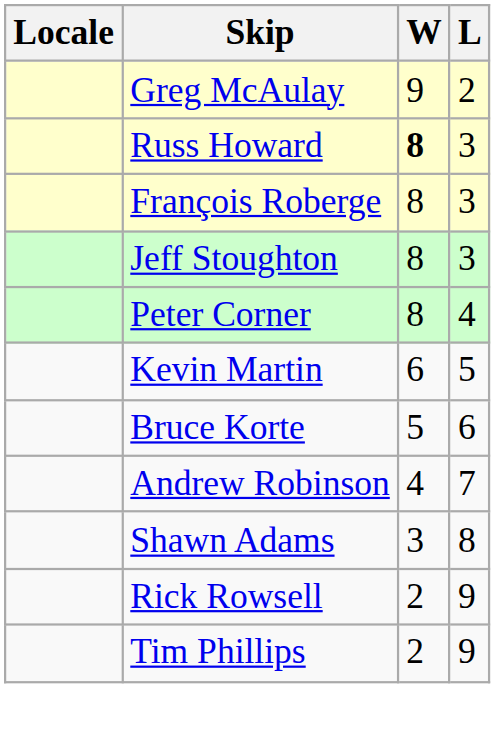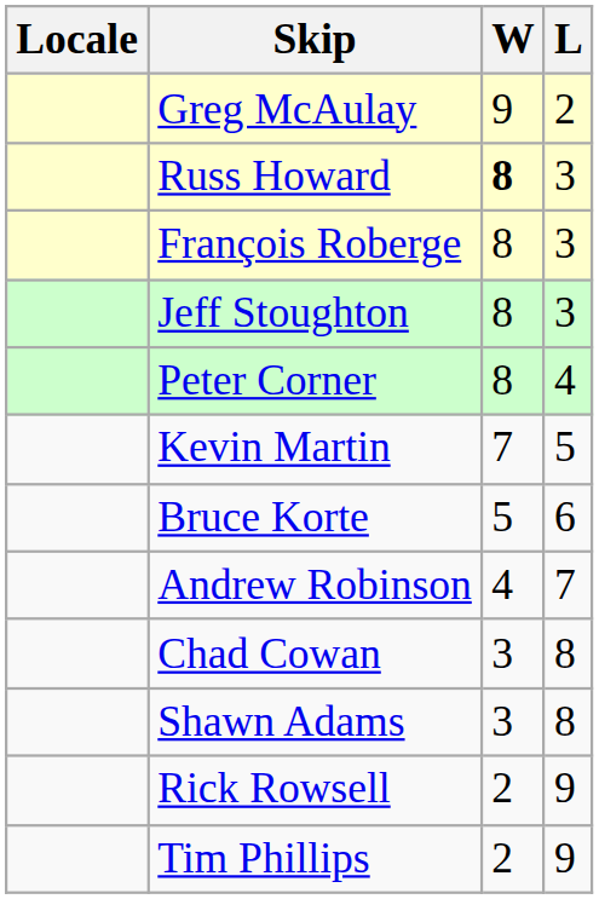Kevin Martin | W: 6 -> 7
+ row: Chad Cowan | 3 | 8
